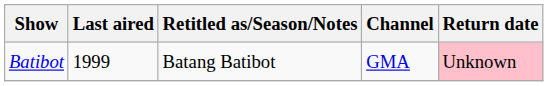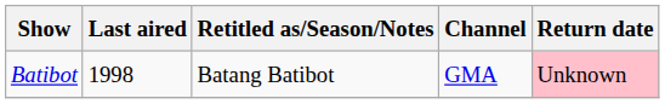Batibot | Last aired: 1999 -> 1998
